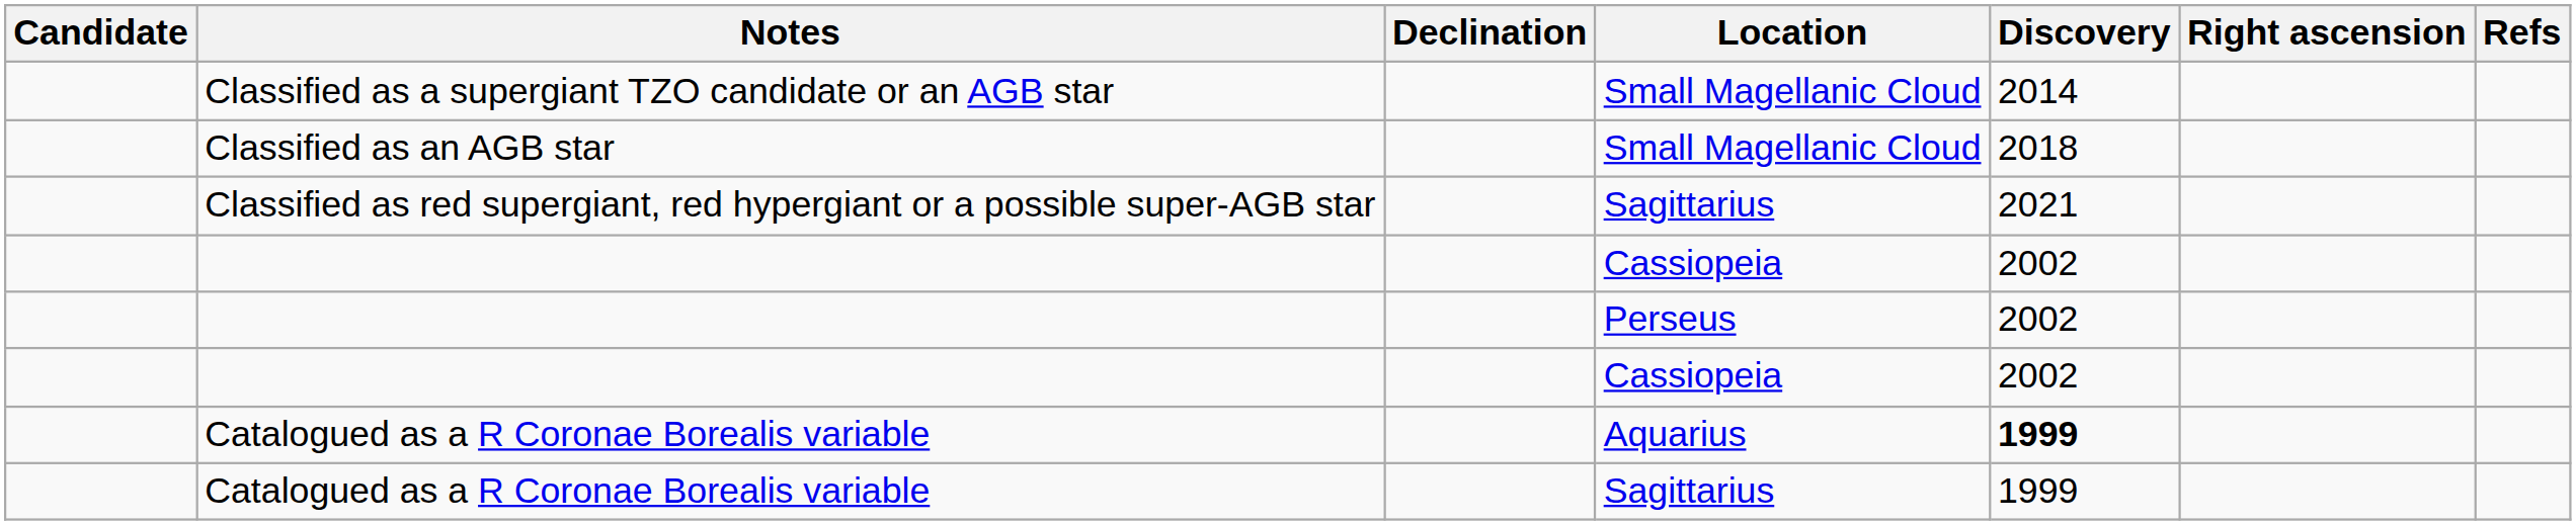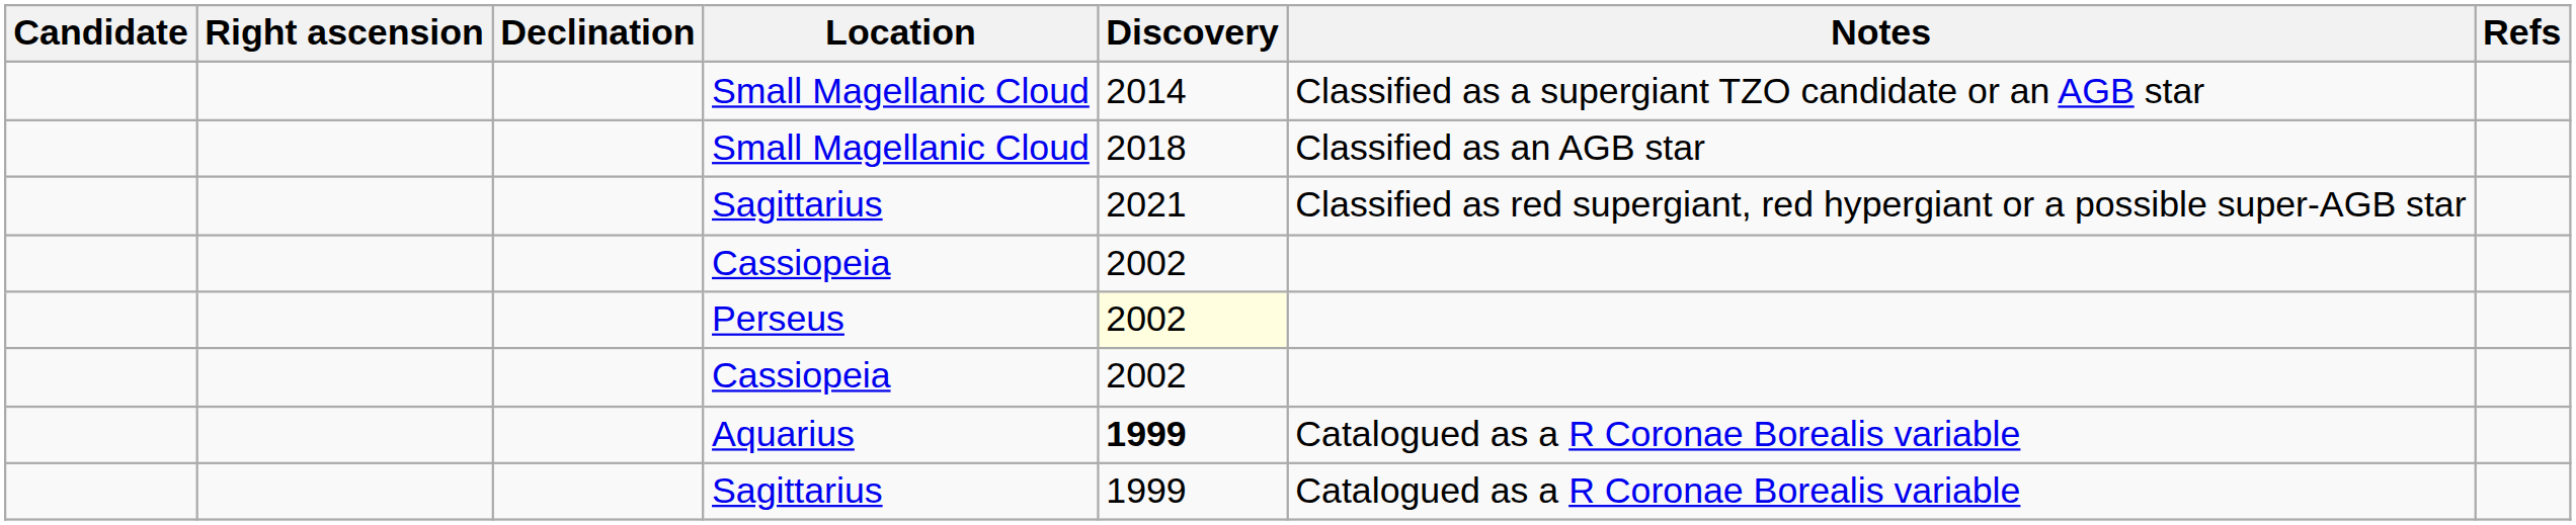columns swapped: Right ascension <-> Notes
Perseus | Discovery: no background -> lightyellow background
